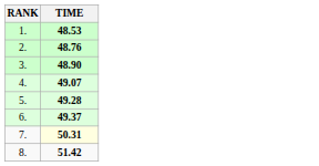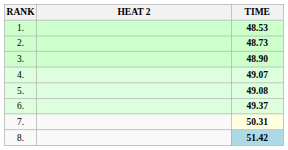+ column: HEAT 2
2. | TIME: 48.76 -> 48.73
5. | TIME: 49.28 -> 49.08
8. | TIME: no background -> lightblue background
